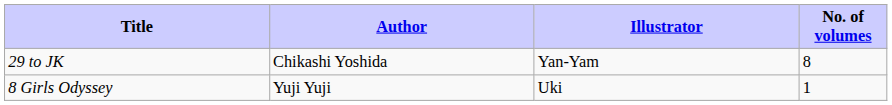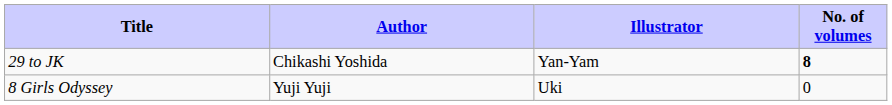29 to JK | No. of volumes: normal -> bold
8 Girls Odyssey | No. of volumes: 1 -> 0
